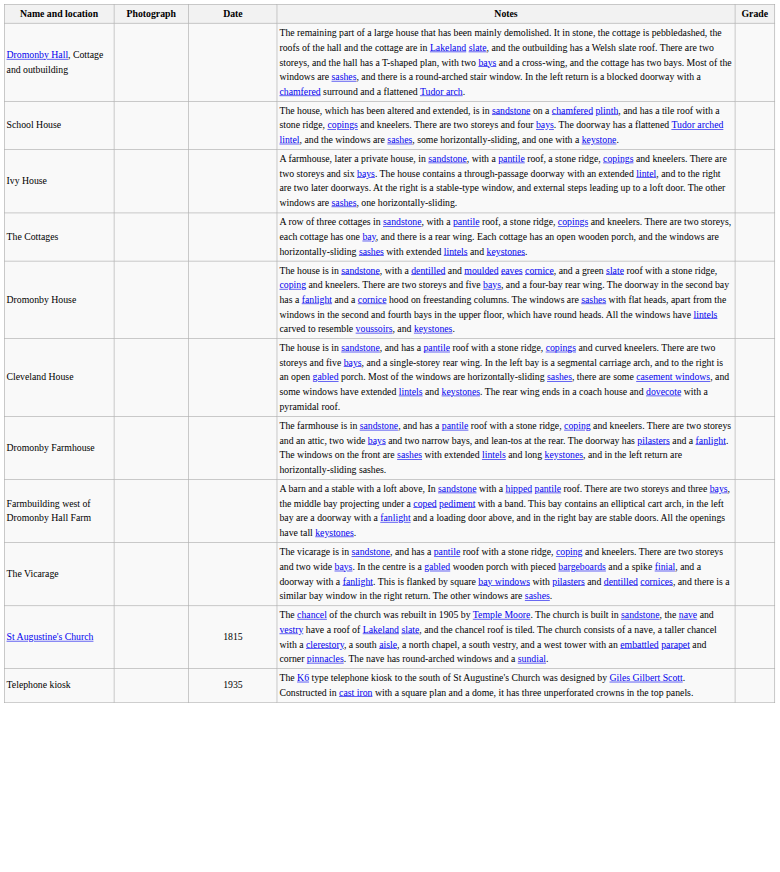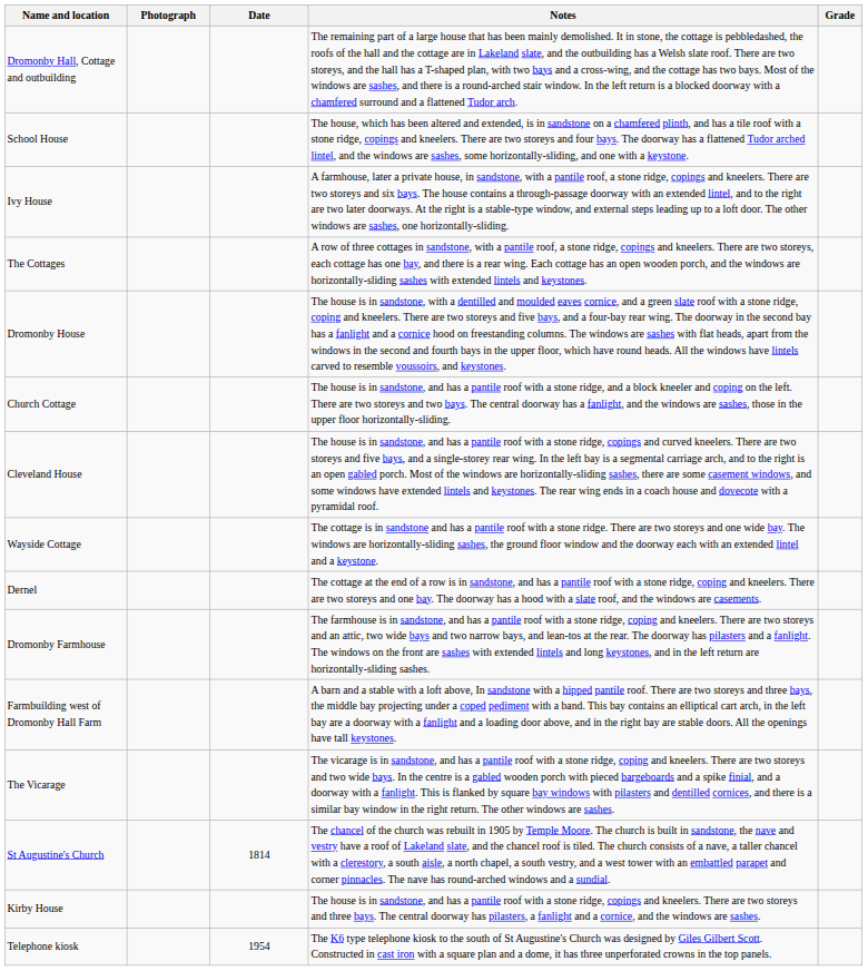+ row: Church Cottage | The house is in sandstone, and has a pantile roof with a stone ridge, and a block kneeler and coping on the left. There are two storeys and two bays. The central doorway has a fanlight, and the windows are sashes, those in the upper floor horizontally-sliding.
+ row: Wayside Cottage | The cottage is in sandstone and has a pantile roof with a stone ridge. There are two storeys and one wide bay. The windows are horizontally-sliding sashes, the ground floor window and the doorway each with an extended lintel and a keystone.
+ row: Dernel | The cottage at the end of a row is in sandstone, and has a pantile roof with a stone ridge, coping and kneelers. There are two storeys and one bay. The doorway has a hood with a slate roof, and the windows are casements.
St Augustine's Church | Date: 1815 -> 1814
+ row: Kirby House | The house is in sandstone, and has a pantile roof with a stone ridge, copings and kneelers. There are two storeys and three bays. The central doorway has pilasters, a fanlight and a cornice, and the windows are sashes.
Telephone kiosk | Date: 1935 -> 1954
